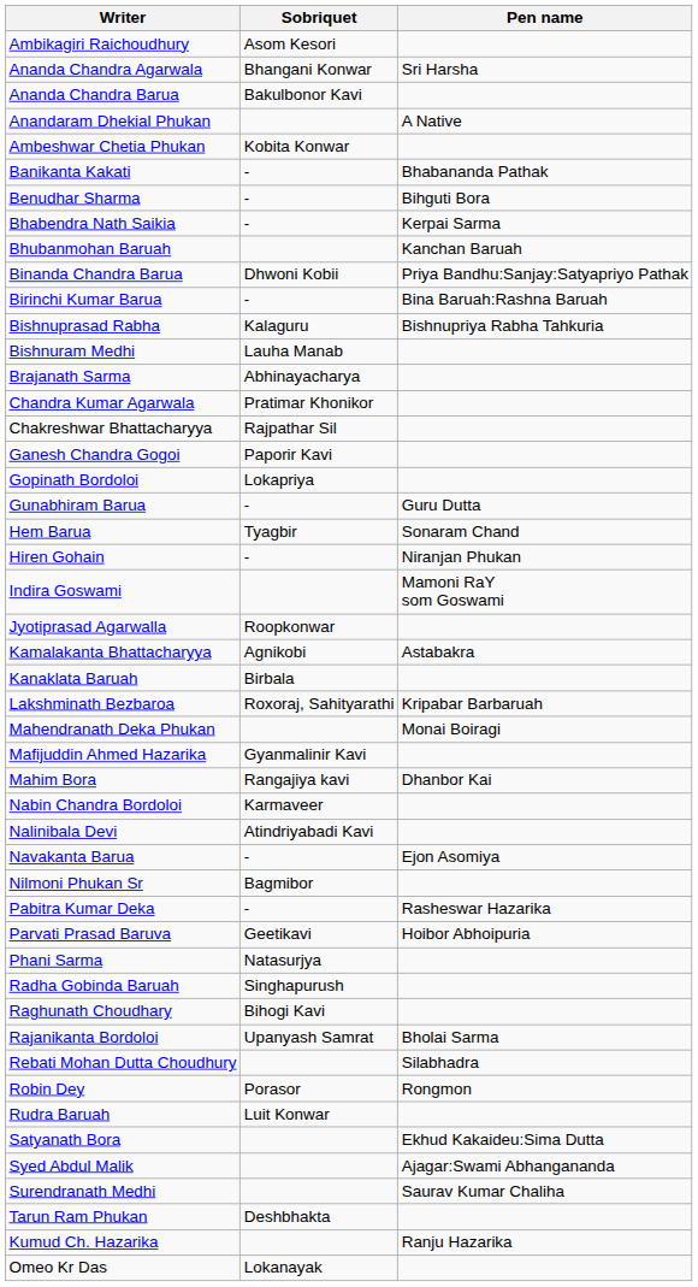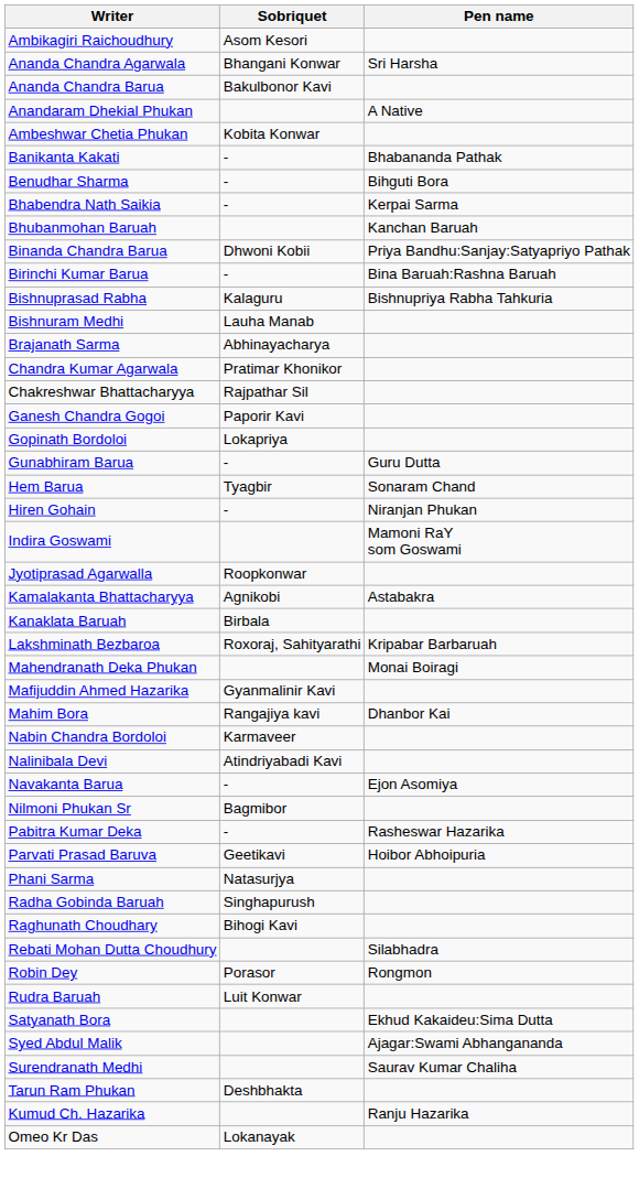- row: Rajanikanta Bordoloi | Upanyash Samrat | Bholai Sarma
